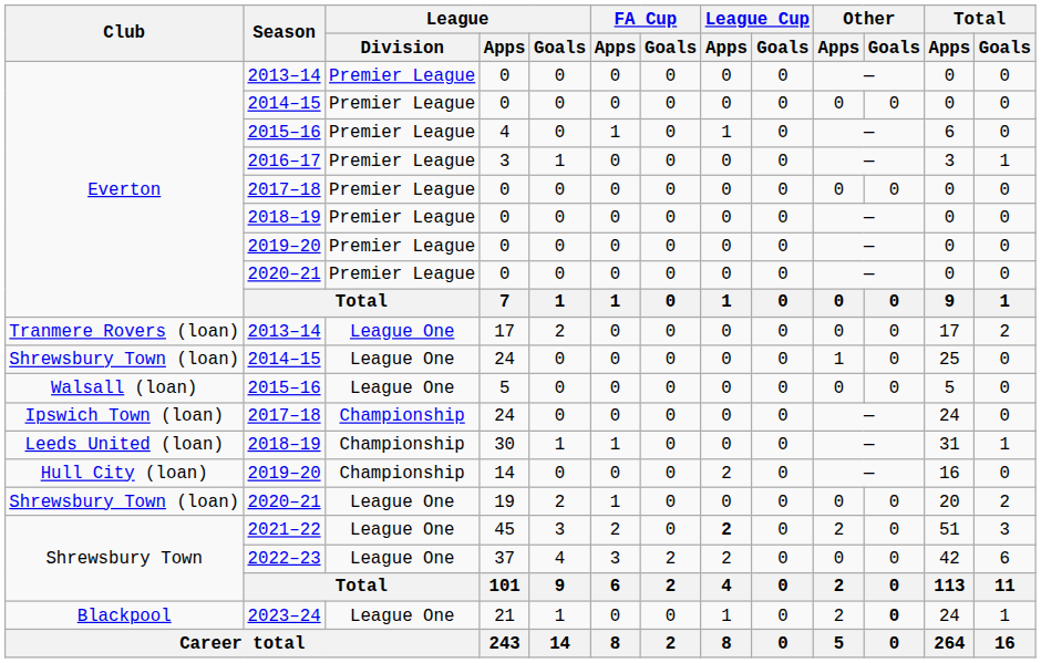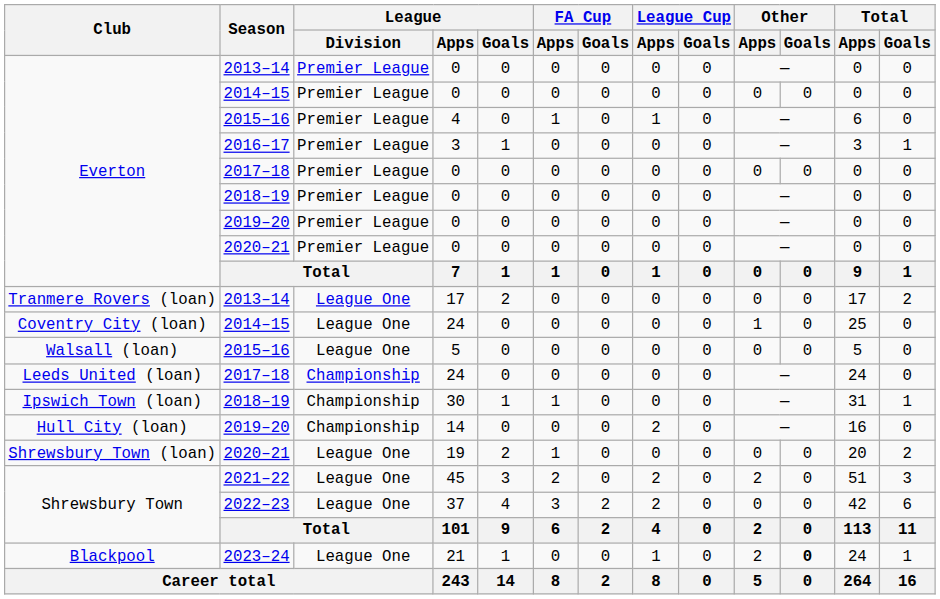2014–15 / 24 | Club: Shrewsbury Town (loan) -> Coventry City (loan)
2017–18 / 24 | Club: Ipswich Town (loan) -> Leeds United (loan)
30 | Club: Leeds United (loan) -> Ipswich Town (loan)
45 | League Cup / Apps: bold -> normal
